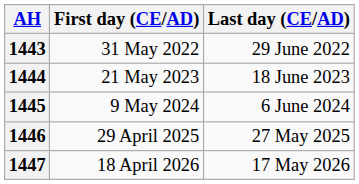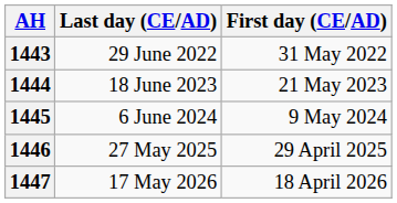columns swapped: First day (CE/AD) <-> Last day (CE/AD)
